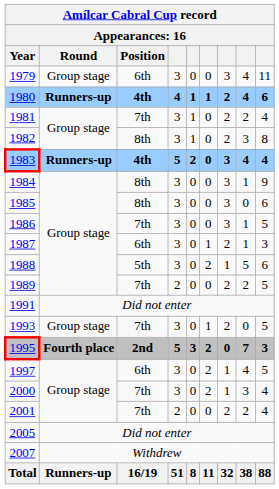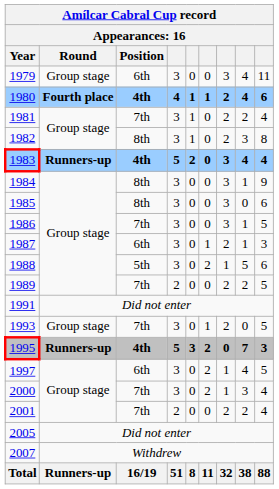1980 | Round: Runners-up -> Fourth place
1995 | Round: Fourth place -> Runners-up
1995 | Position: 2nd -> 4th
